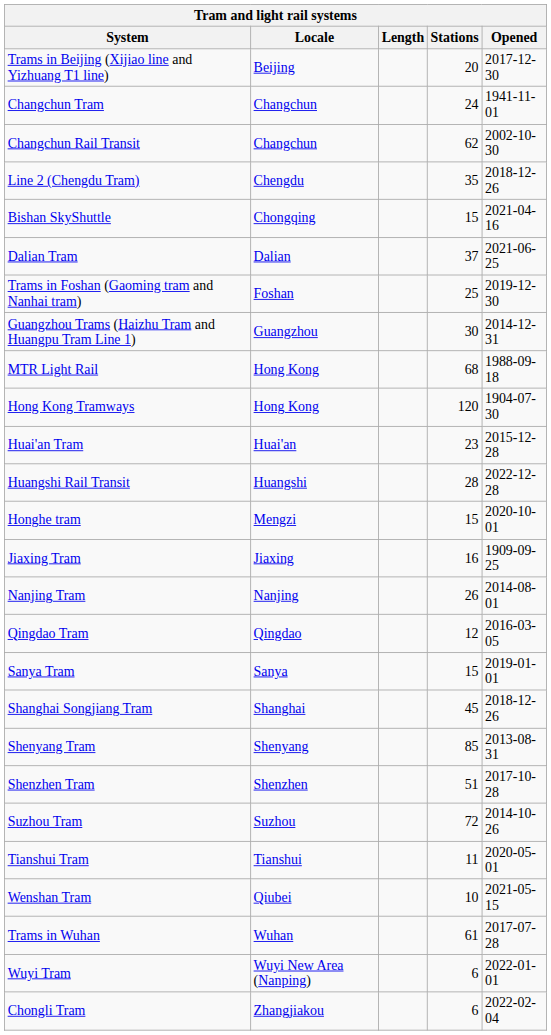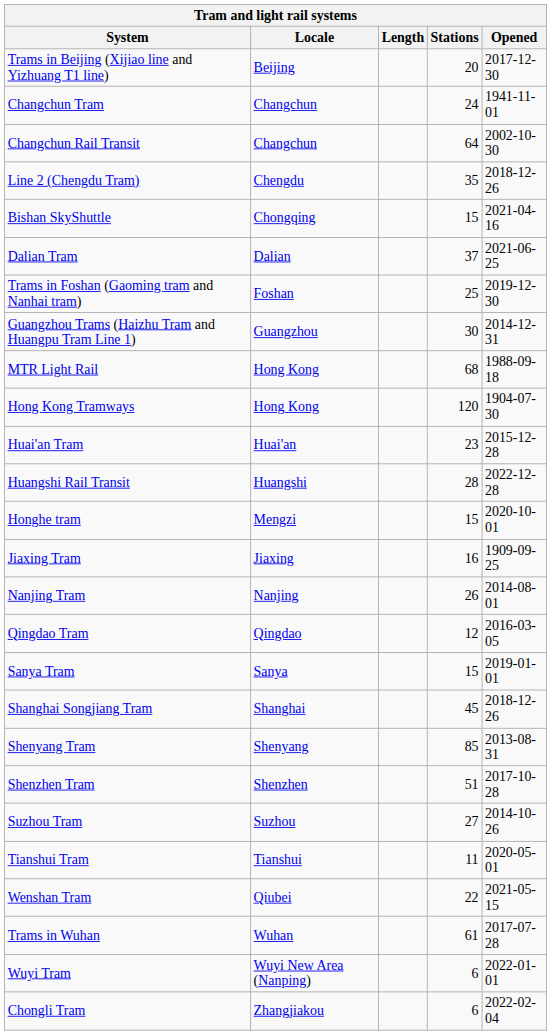Changchun Rail Transit | Stations: 62 -> 64
Suzhou Tram | Stations: 72 -> 27
Wenshan Tram | Stations: 10 -> 22
